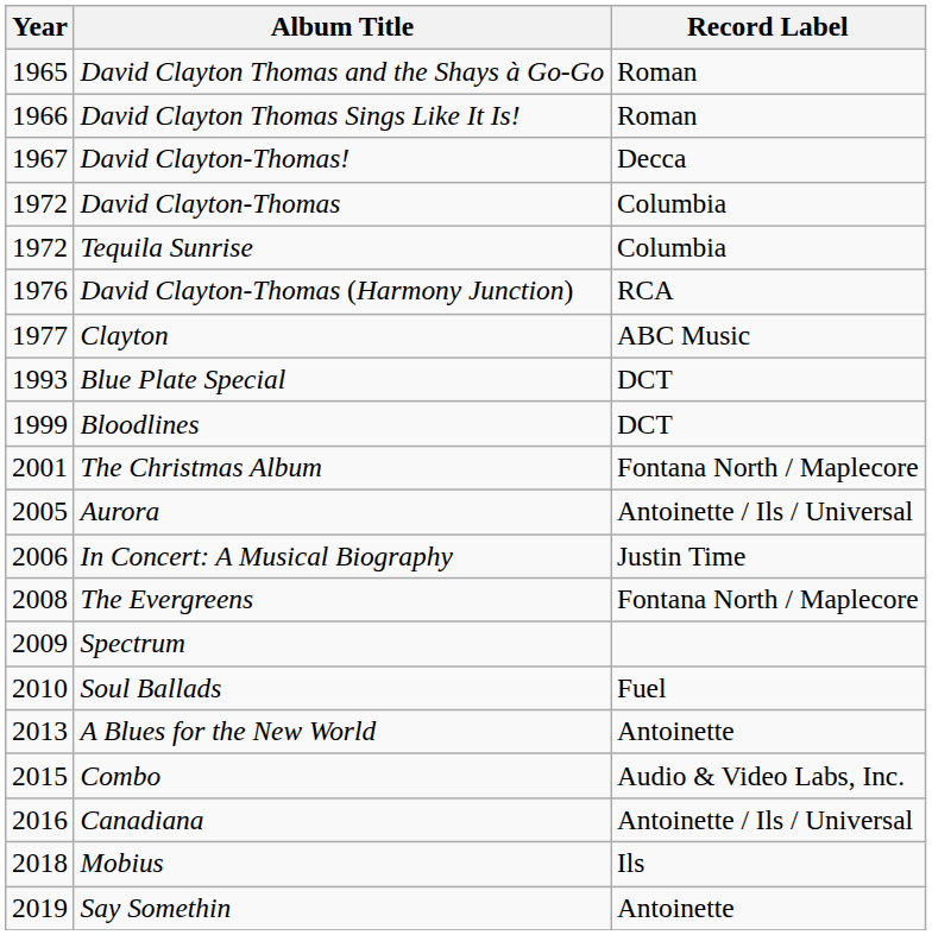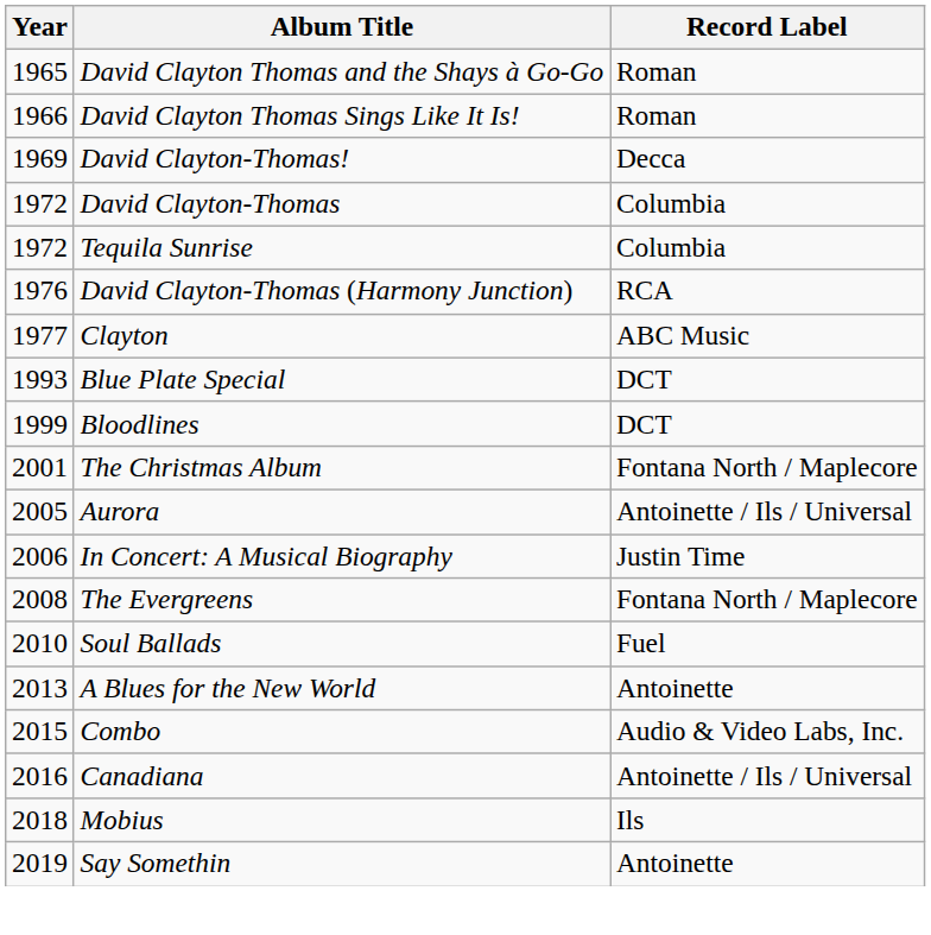David Clayton-Thomas! | Year: 1967 -> 1969
- row: 2009 | Spectrum
